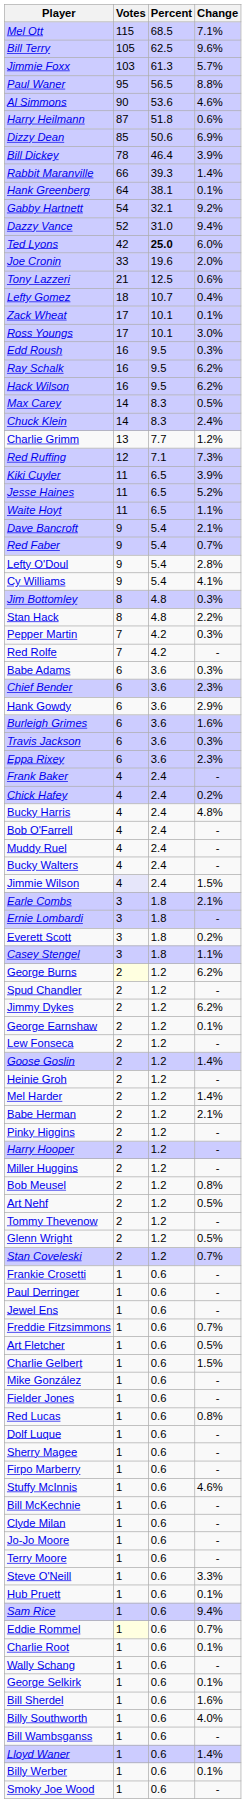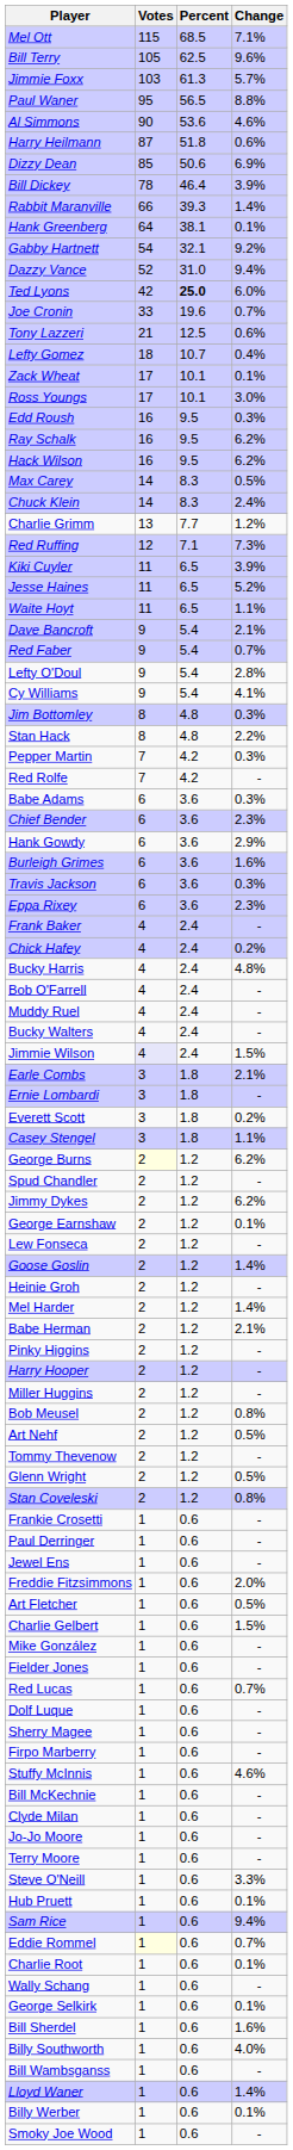Joe Cronin | Change: 2.0% -> 0.7%
Stan Coveleski | Change: 0.7% -> 0.8%
Freddie Fitzsimmons | Change: 0.7% -> 2.0%
Red Lucas | Change: 0.8% -> 0.7%
